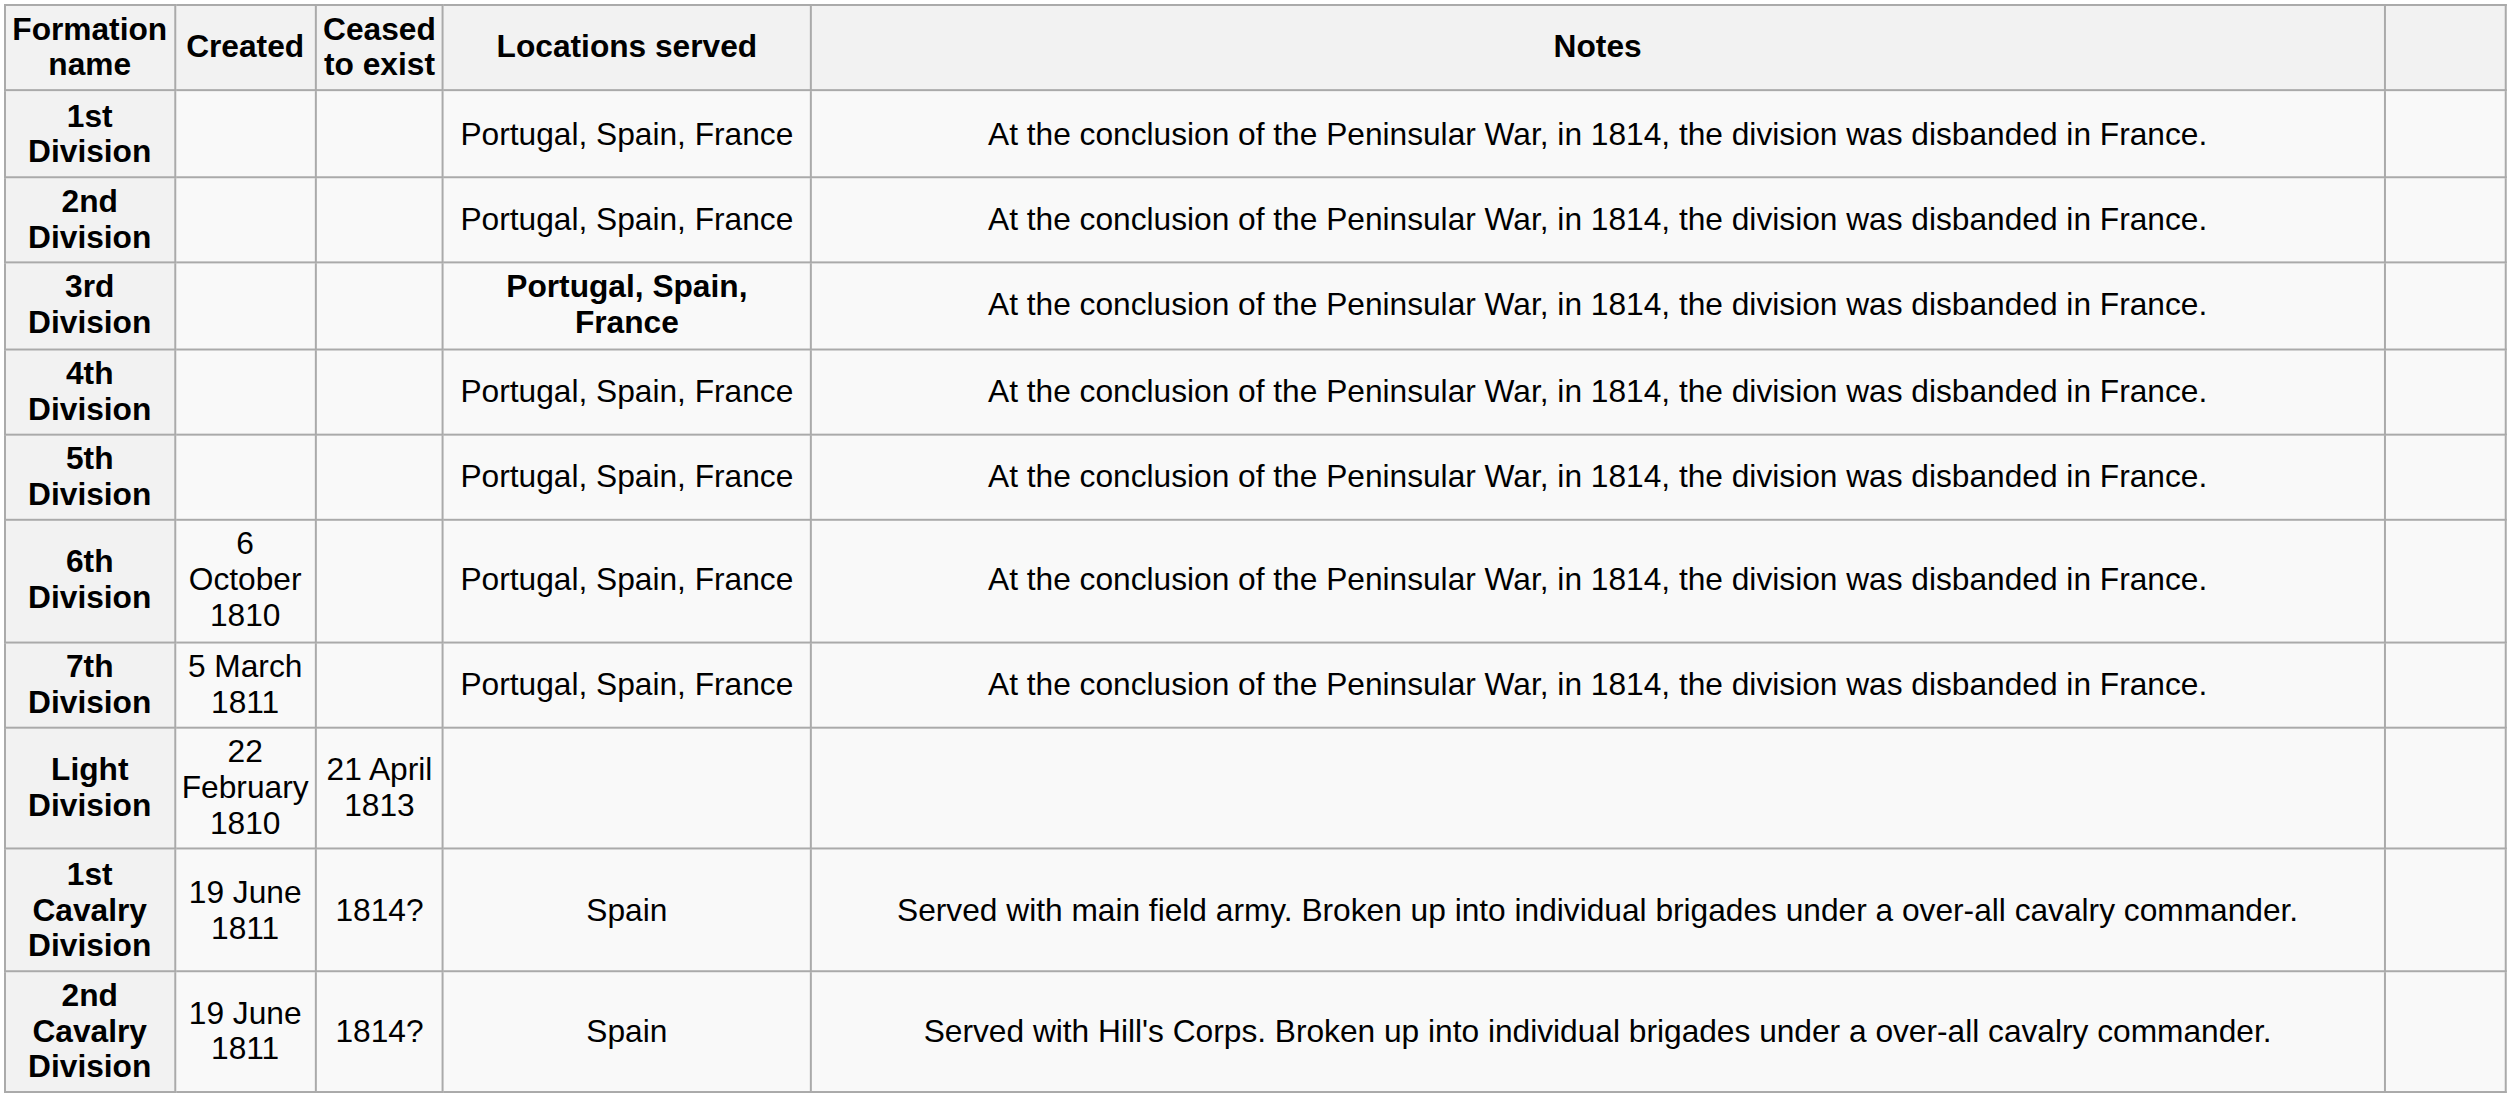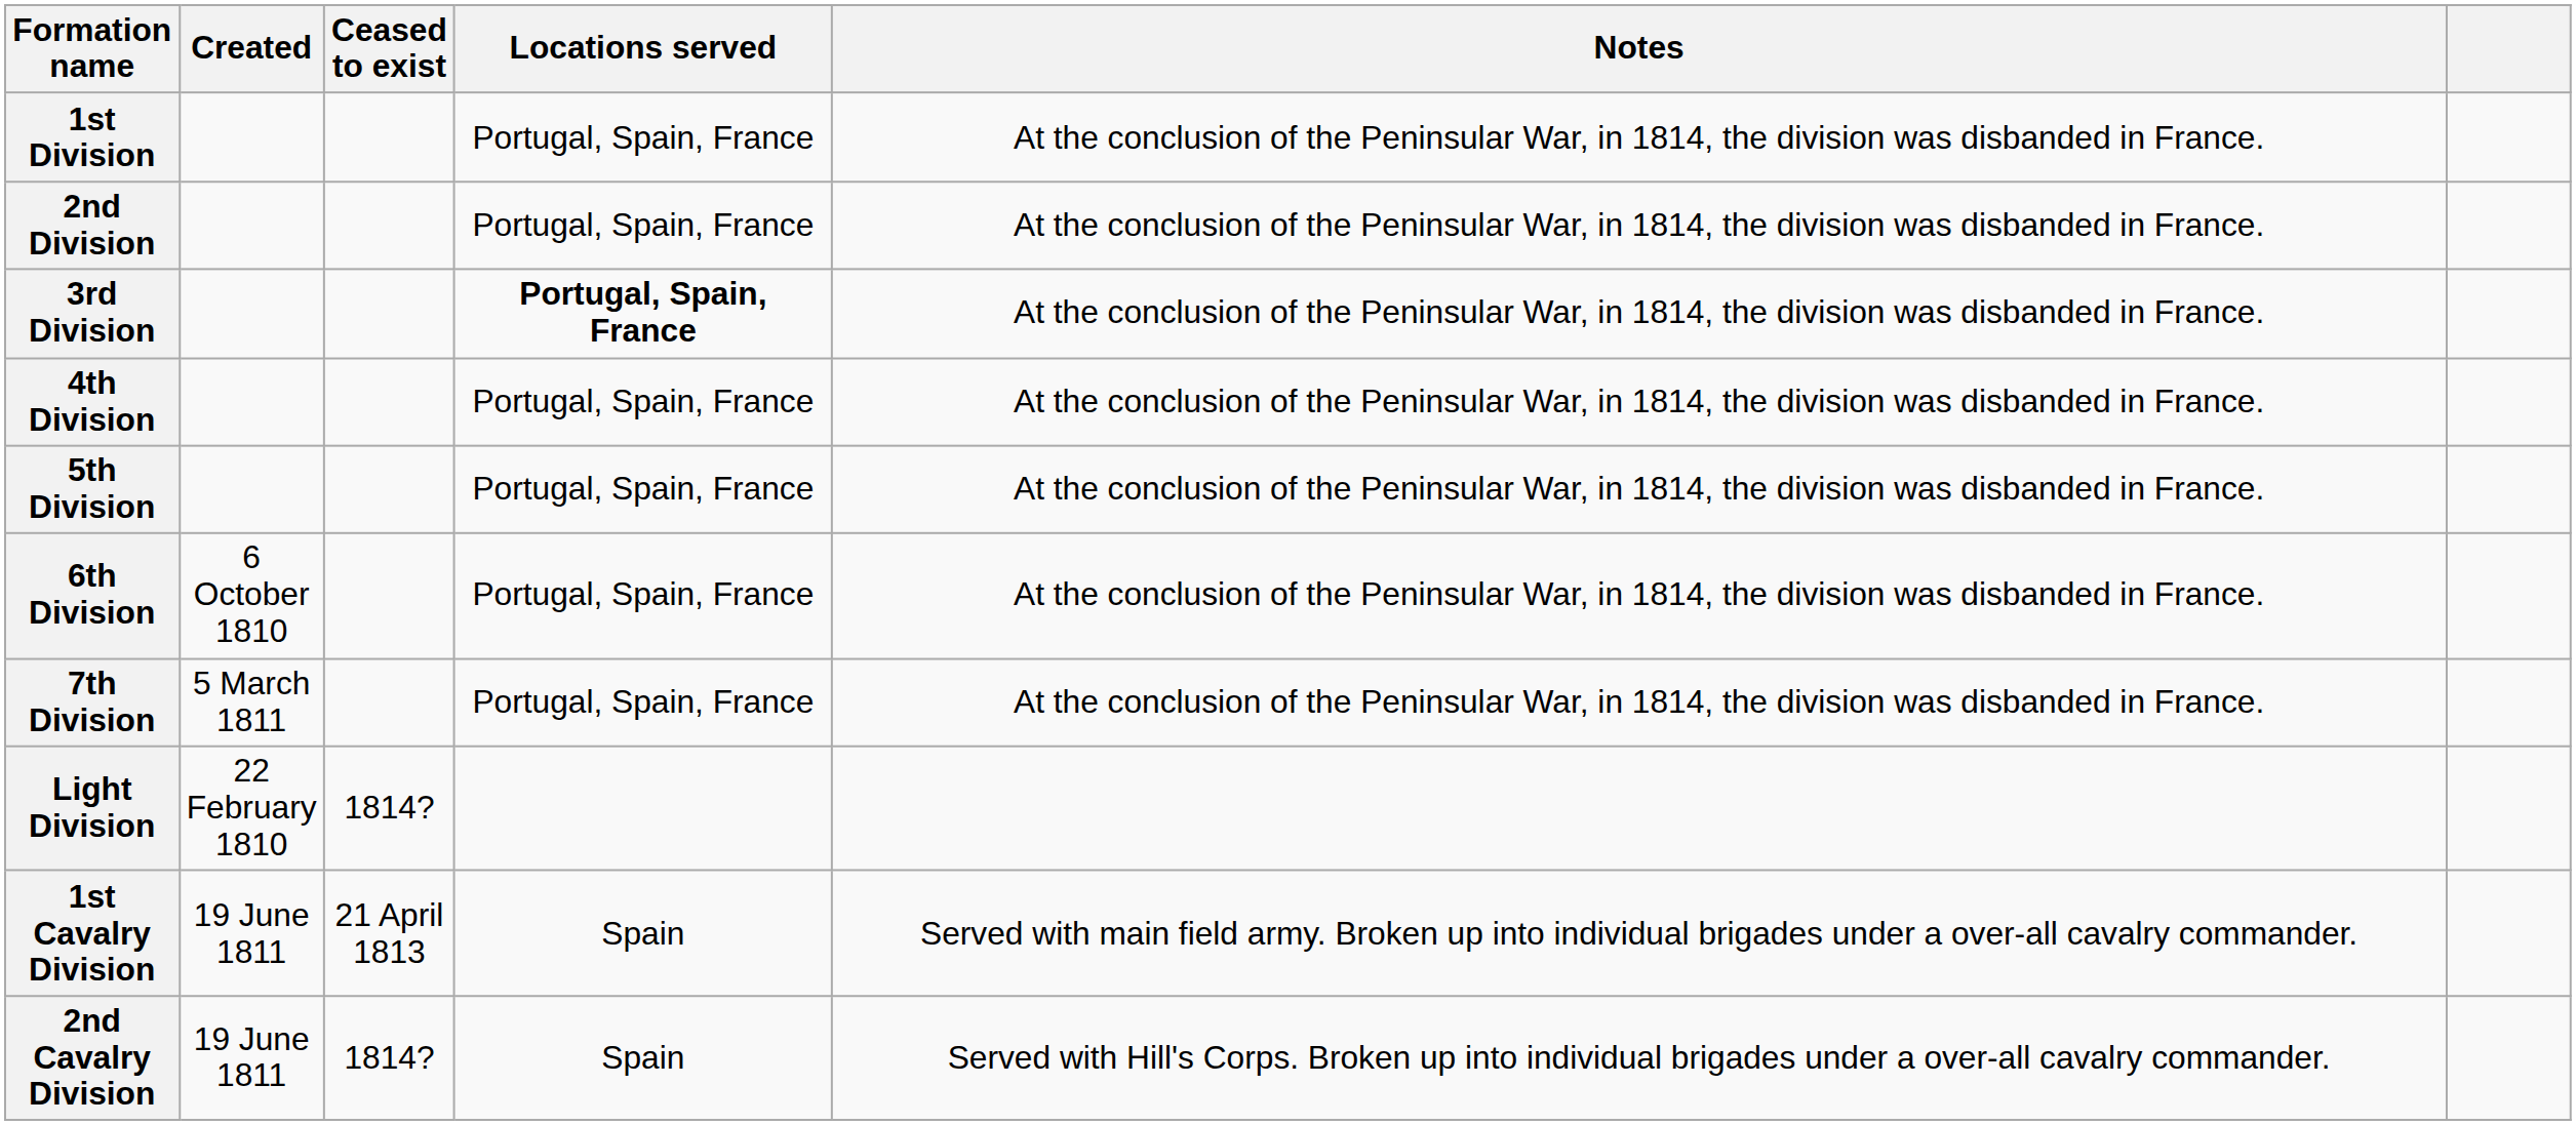Light Division | Ceased to exist: 21 April 1813 -> 1814?
1st Cavalry Division | Ceased to exist: 1814? -> 21 April 1813
